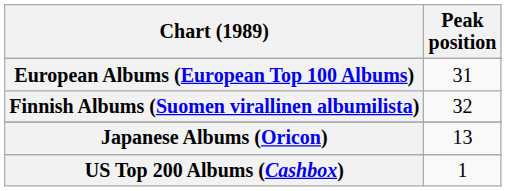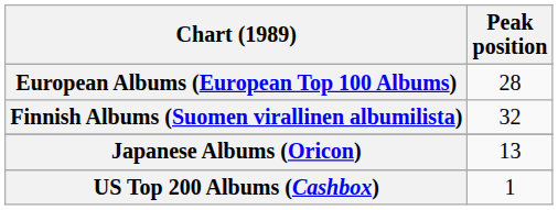European Albums (European Top 100 Albums) | Peak position: 31 -> 28
